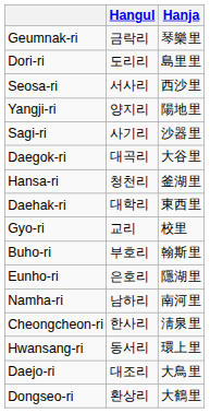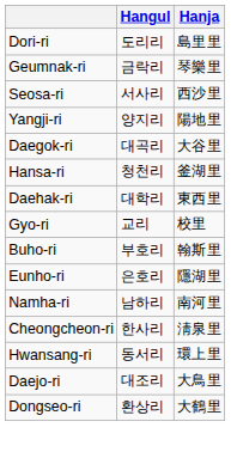rows swapped: Geumnak-ri <-> Dori-ri
- row: Sagi-ri | 사기리 | 沙器里
